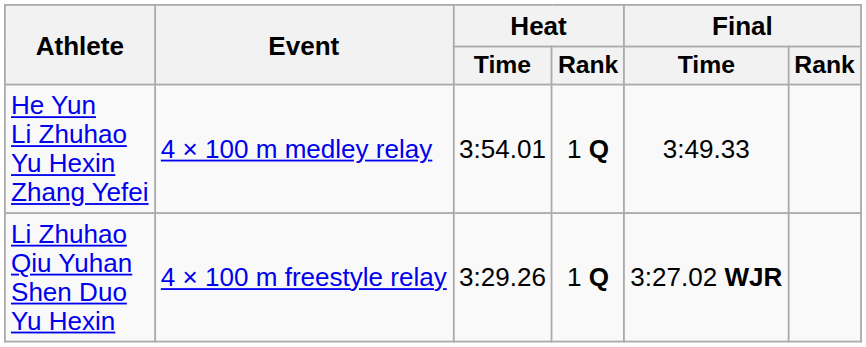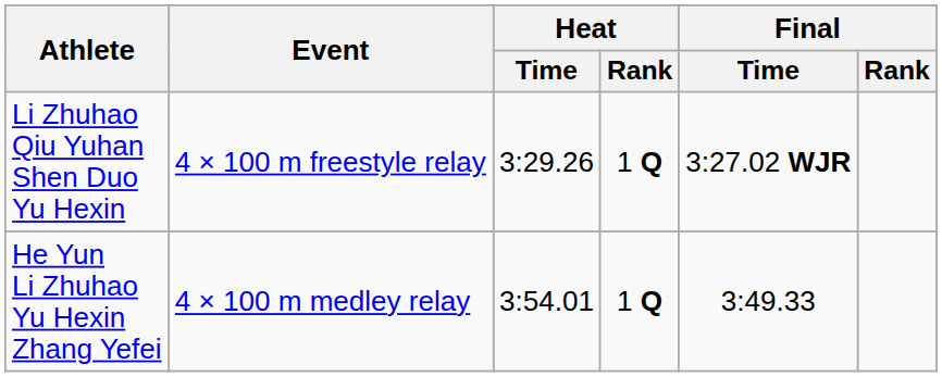rows swapped: Li Zhuhao Qiu Yuhan Shen Duo Yu Hexin <-> He Yun Li Zhuhao Yu Hexin Zhang Yefei
